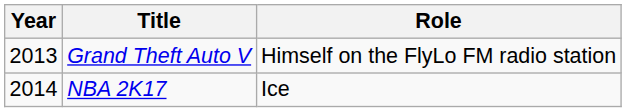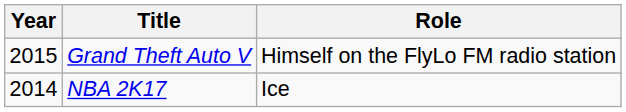Grand Theft Auto V | Year: 2013 -> 2015
